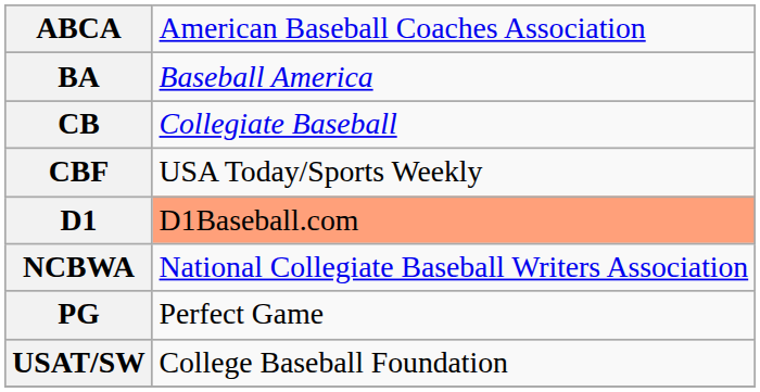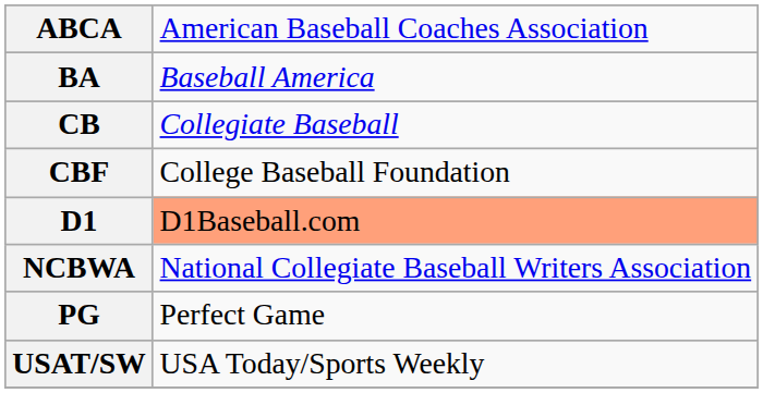CBF | column 2: USA Today/Sports Weekly -> College Baseball Foundation
USAT/SW | column 2: College Baseball Foundation -> USA Today/Sports Weekly
